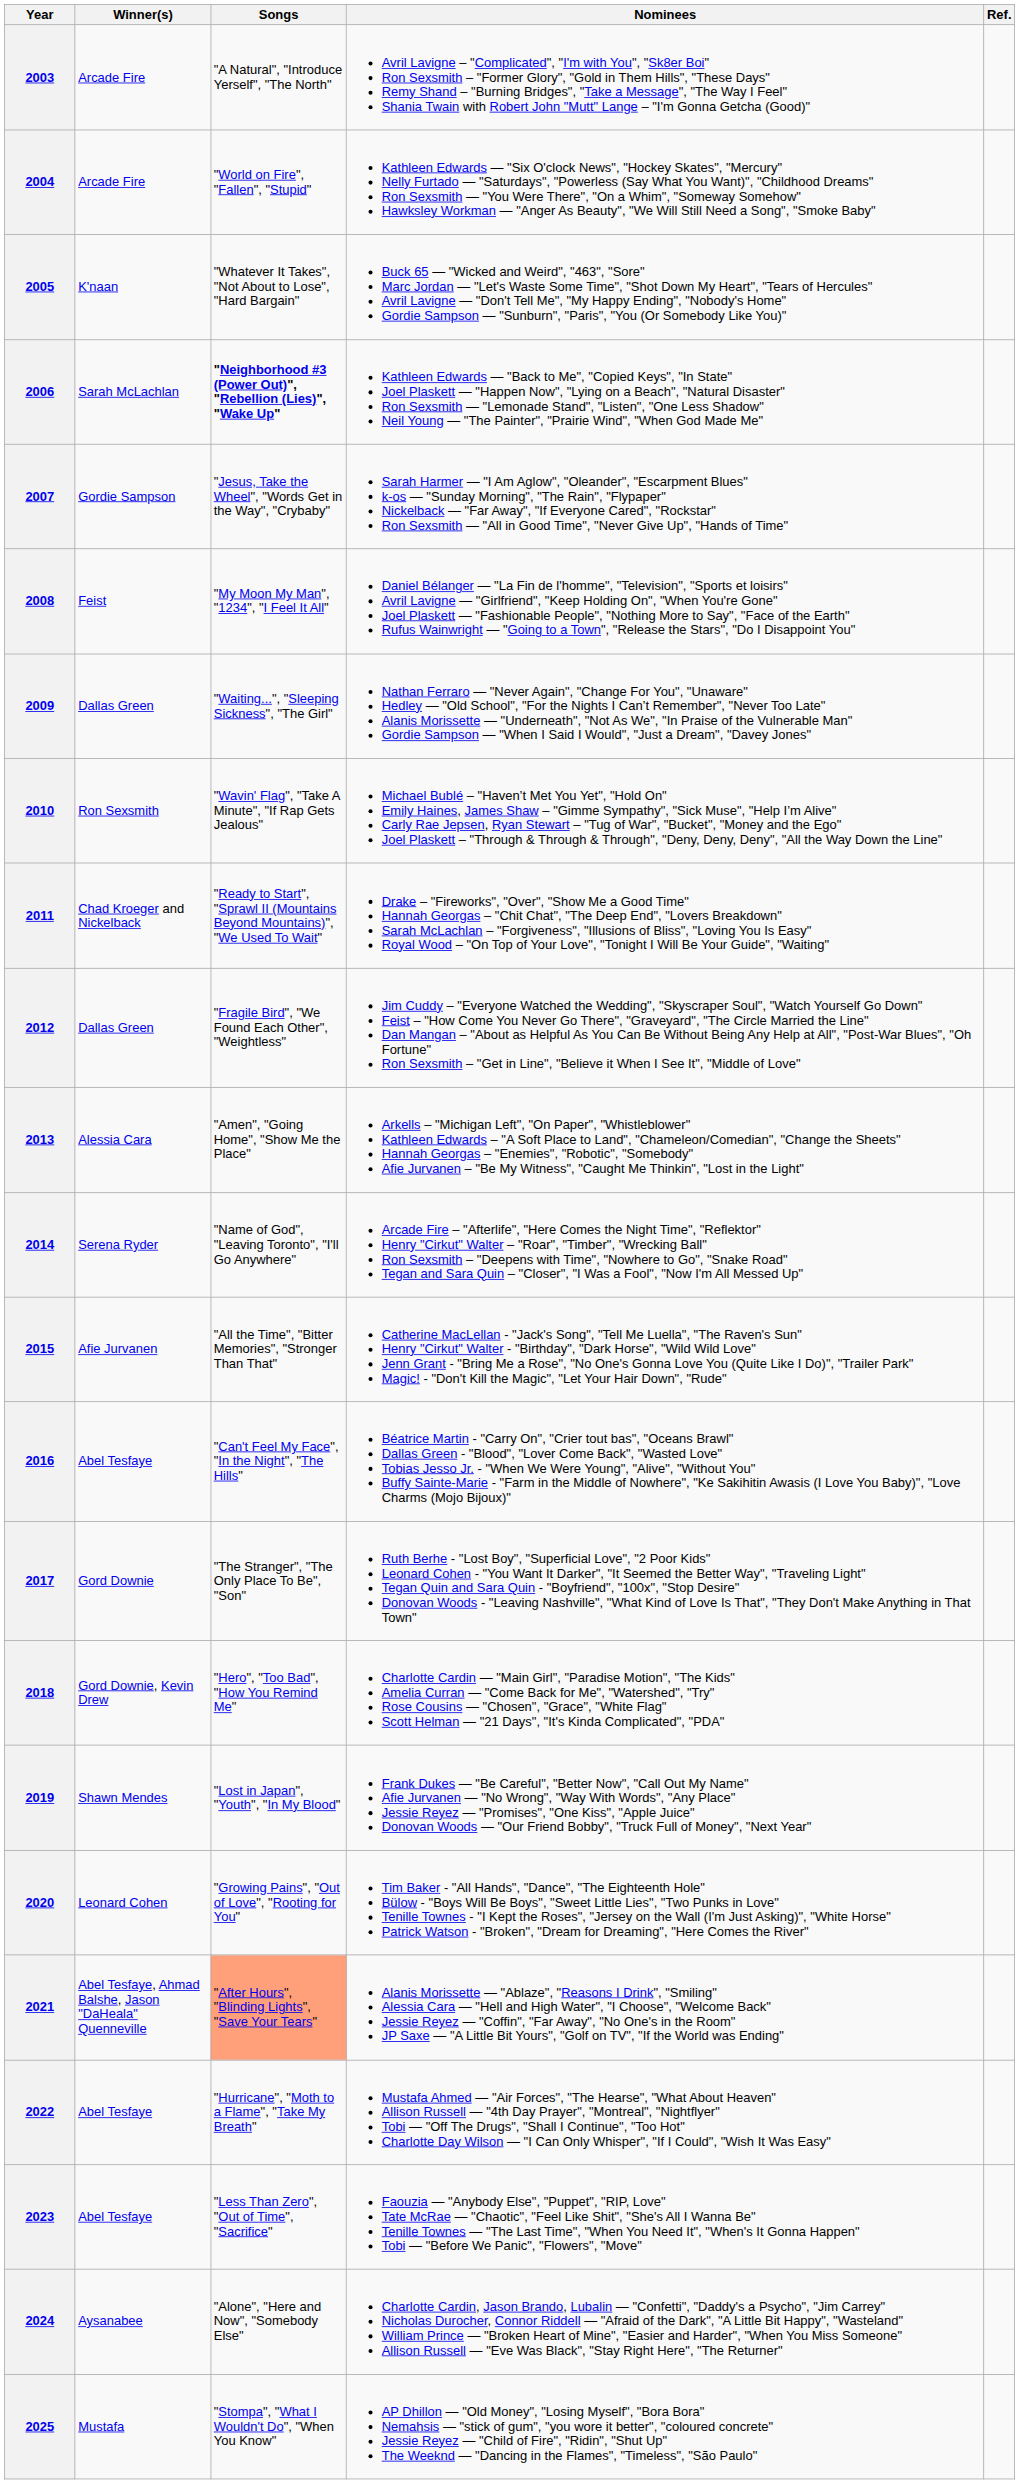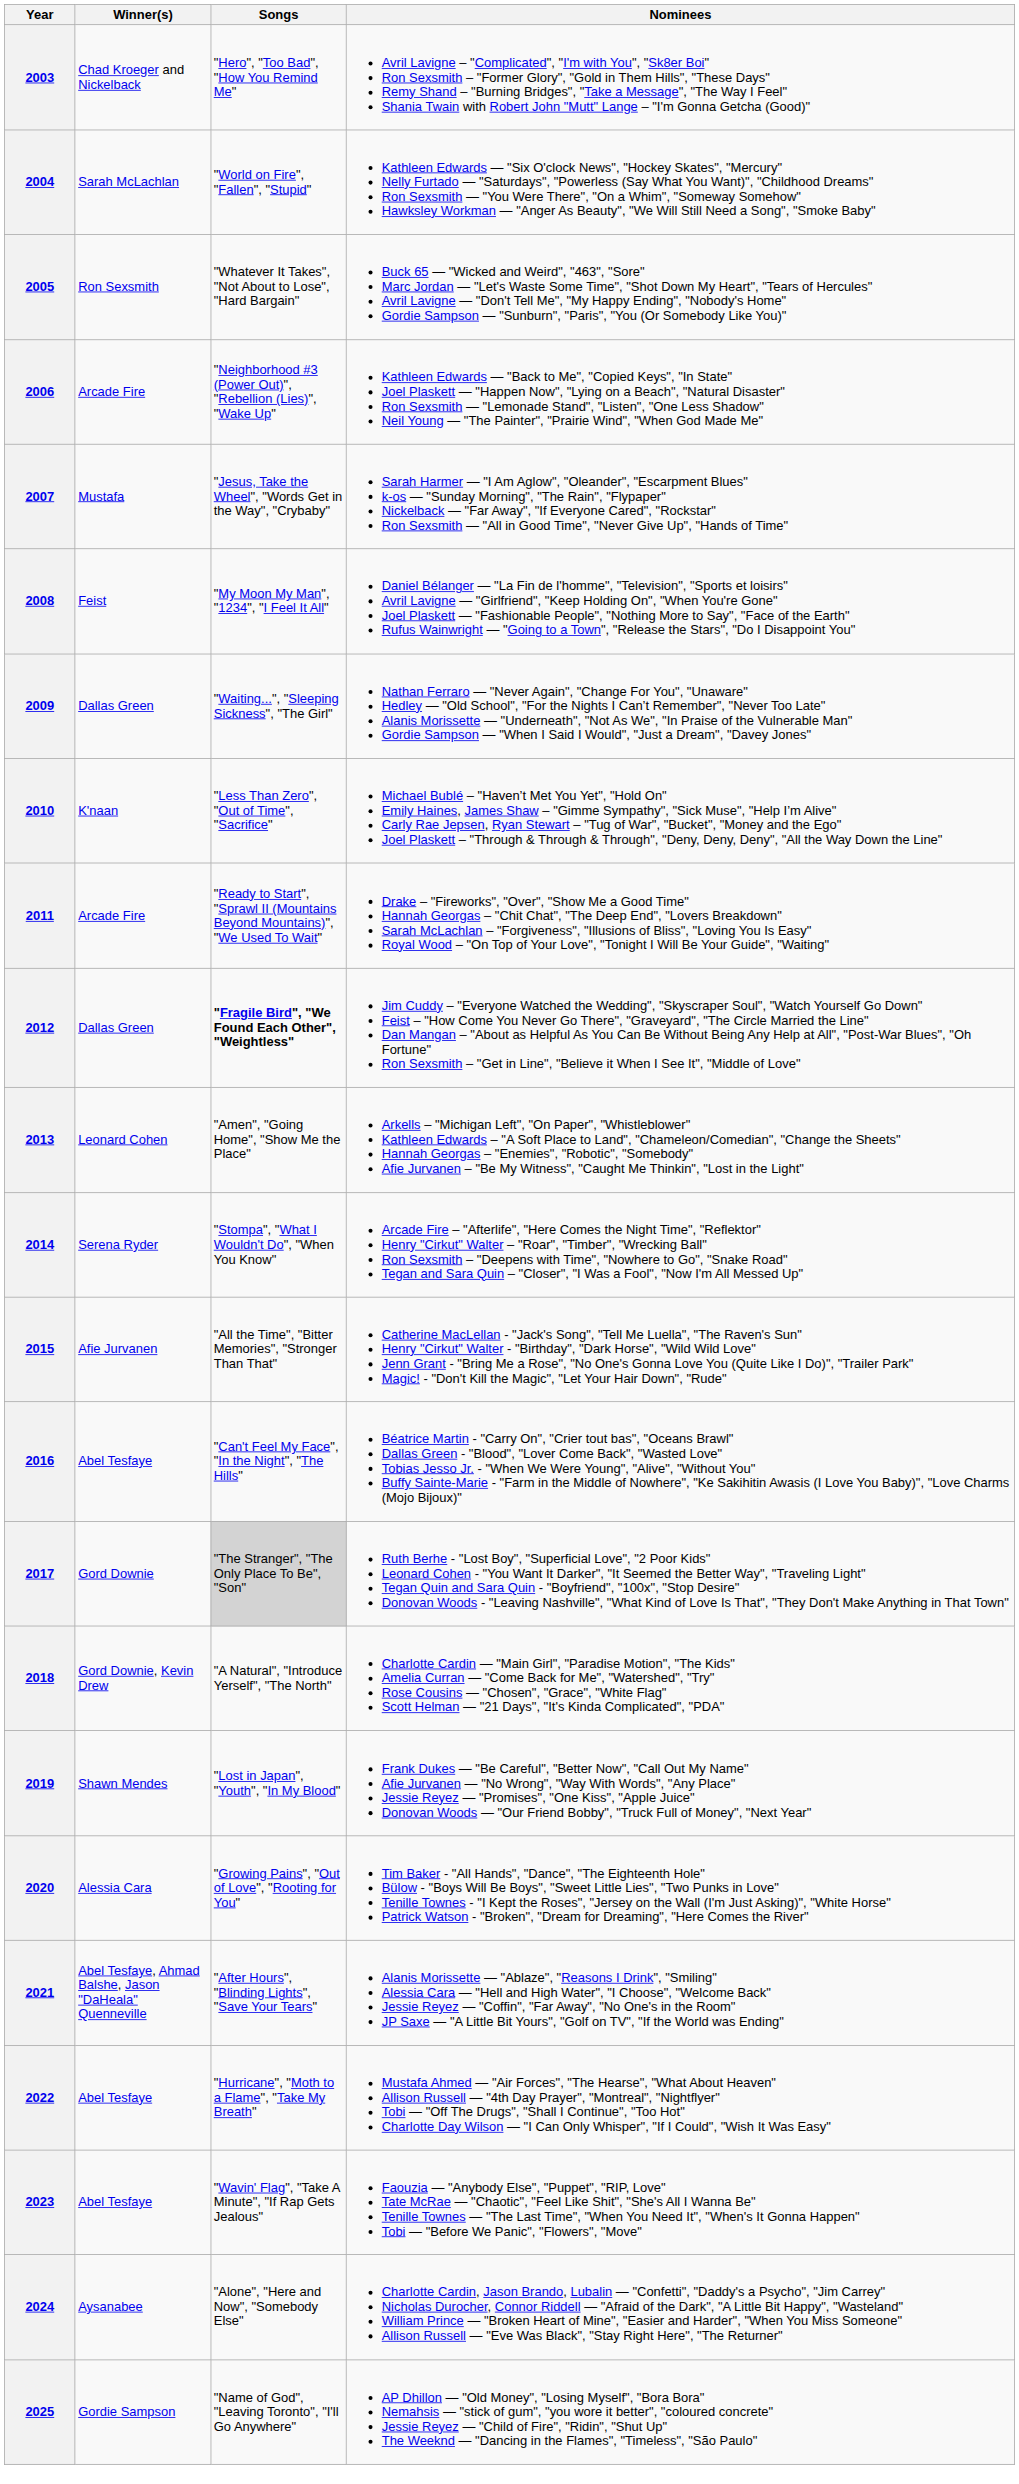- column: Ref.
2003 | Winner(s): Arcade Fire -> Chad Kroeger and Nickelback
2003 | Songs: "A Natural", "Introduce Yerself", "The North" -> "Hero", "Too Bad", "How You Remind Me"
2004 | Winner(s): Arcade Fire -> Sarah McLachlan
2005 | Winner(s): K'naan -> Ron Sexsmith
2006 | Winner(s): Sarah McLachlan -> Arcade Fire
2006 | Songs: bold -> normal
2007 | Winner(s): Gordie Sampson -> Mustafa
2010 | Winner(s): Ron Sexsmith -> K'naan
2010 | Songs: "Wavin' Flag", "Take A Minute", "If Rap Gets Jealous" -> "Less Than Zero", "Out of Time", "Sacrifice"
2011 | Winner(s): Chad Kroeger and Nickelback -> Arcade Fire
2012 | Songs: normal -> bold
2013 | Winner(s): Alessia Cara -> Leonard Cohen
2014 | Songs: "Name of God", "Leaving Toronto", "I'll Go Anywhere" -> "Stompa", "What I Wouldn't Do", "When You Know"
2017 | Songs: no background -> lightgrey background
2018 | Songs: "Hero", "Too Bad", "How You Remind Me" -> "A Natural", "Introduce Yerself", "The North"
2020 | Winner(s): Leonard Cohen -> Alessia Cara
2021 | Songs: lightsalmon background -> no background
2023 | Songs: "Less Than Zero", "Out of Time", "Sacrifice" -> "Wavin' Flag", "Take A Minute", "If Rap Gets Jealous"
2025 | Winner(s): Mustafa -> Gordie Sampson
2025 | Songs: "Stompa", "What I Wouldn't Do", "When You Know" -> "Name of God", "Leaving Toronto", "I'll Go Anywhere"
